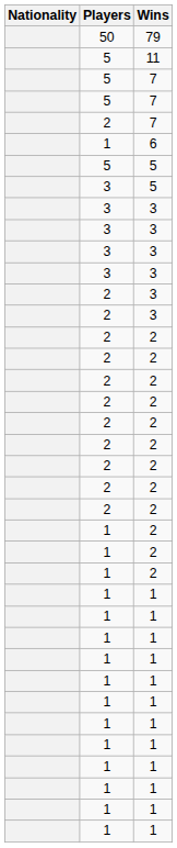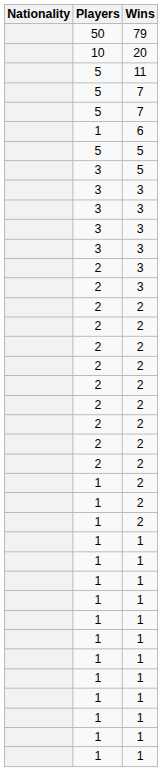+ row: 10 | 20
- row: 2 | 7
